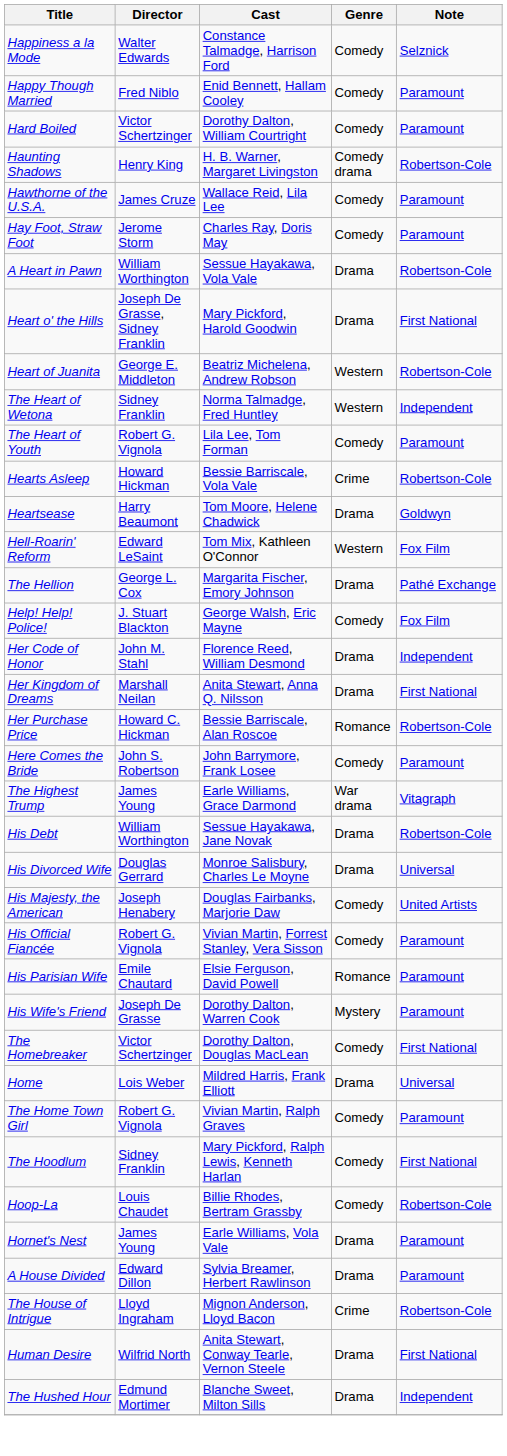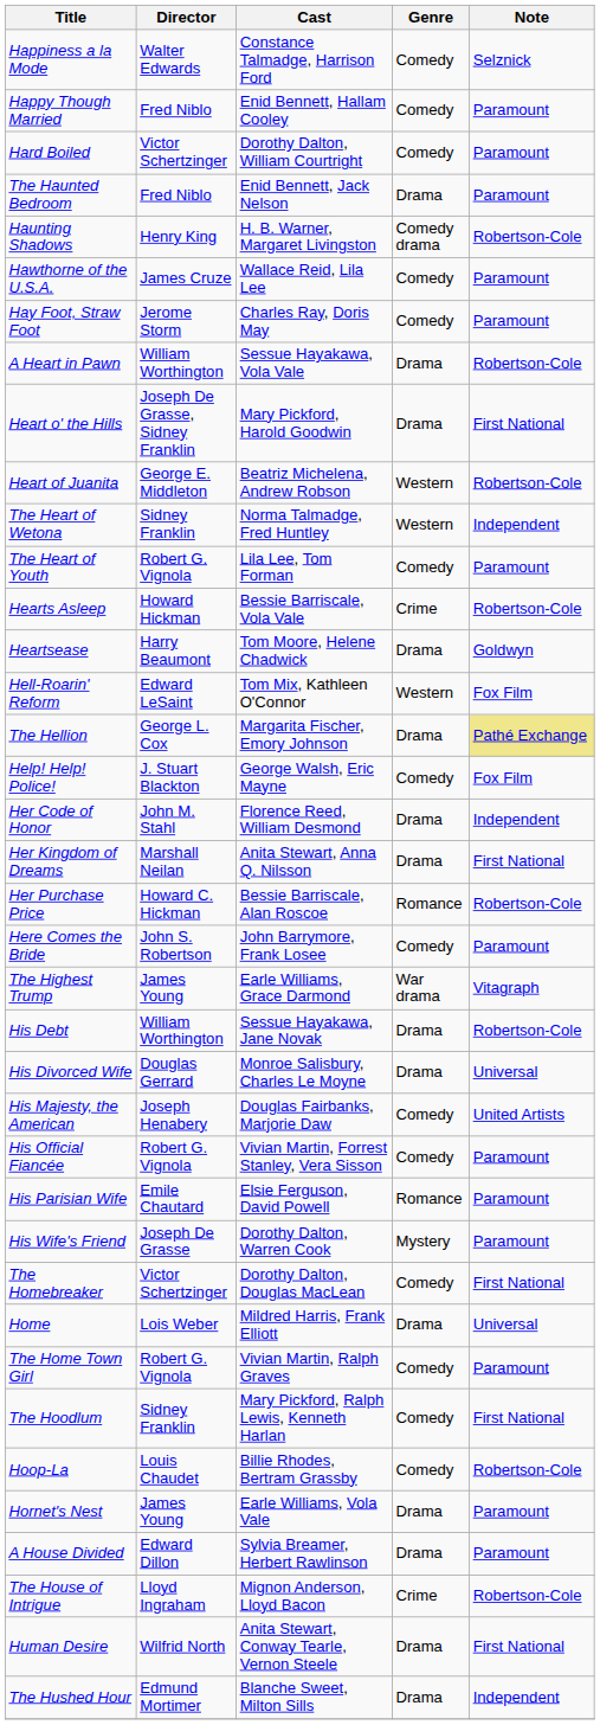+ row: The Haunted Bedroom | Fred Niblo | Enid Bennett, Jack Nelson | Drama | Paramount
The Hellion | Note: no background -> khaki background
